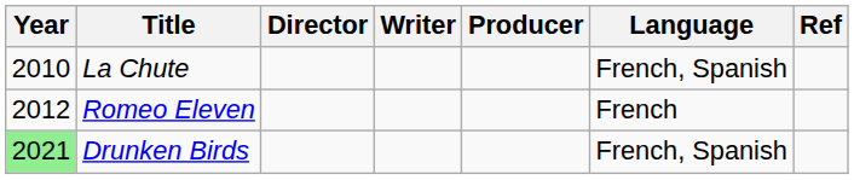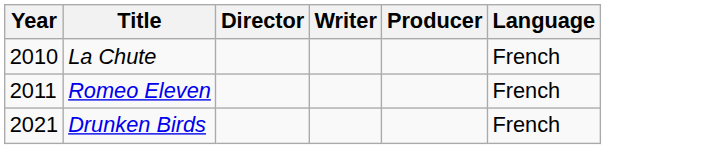- column: Ref
La Chute | Language: French, Spanish -> French
Romeo Eleven | Year: 2012 -> 2011
Drunken Birds | Year: lightgreen background -> no background
Drunken Birds | Language: French, Spanish -> French
